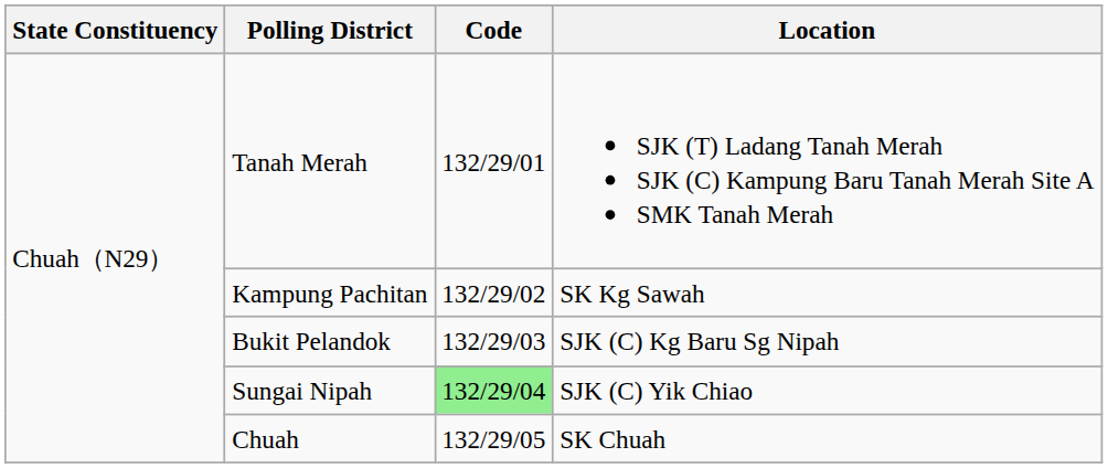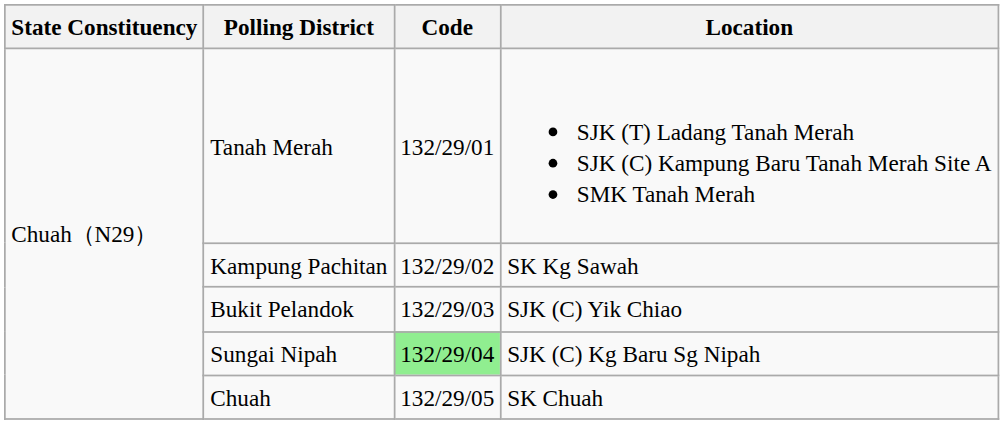Bukit Pelandok | Location: SJK (C) Kg Baru Sg Nipah -> SJK (C) Yik Chiao
Sungai Nipah | Location: SJK (C) Yik Chiao -> SJK (C) Kg Baru Sg Nipah
